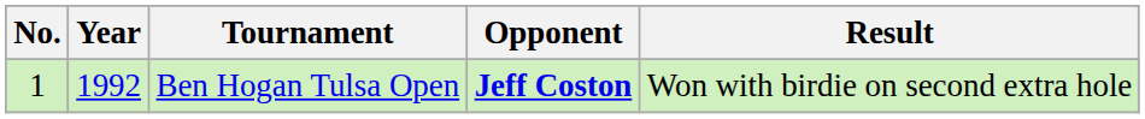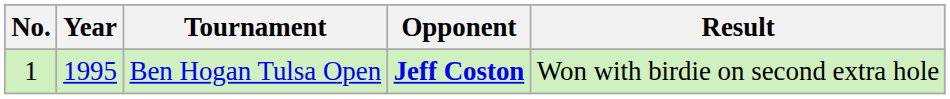Ben Hogan Tulsa Open | Year: 1992 -> 1995
